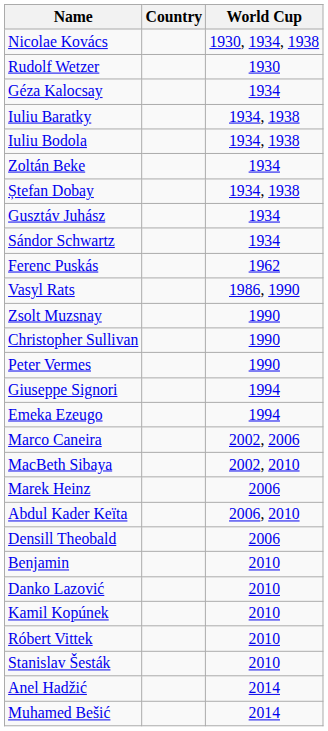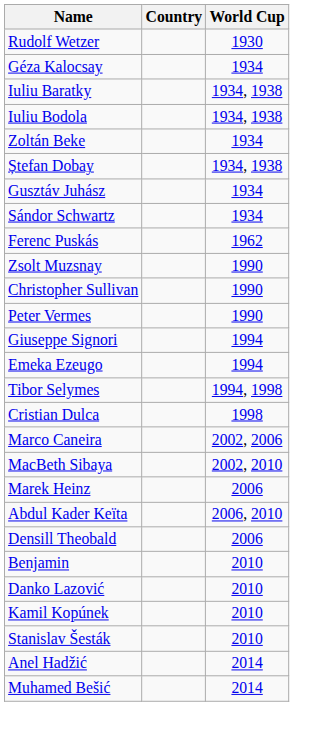- row: Nicolae Kovács | 1930, 1934, 1938
- row: Vasyl Rats | 1986, 1990
+ row: Tibor Selymes | 1994, 1998
+ row: Cristian Dulca | 1998
- row: Róbert Vittek | 2010
